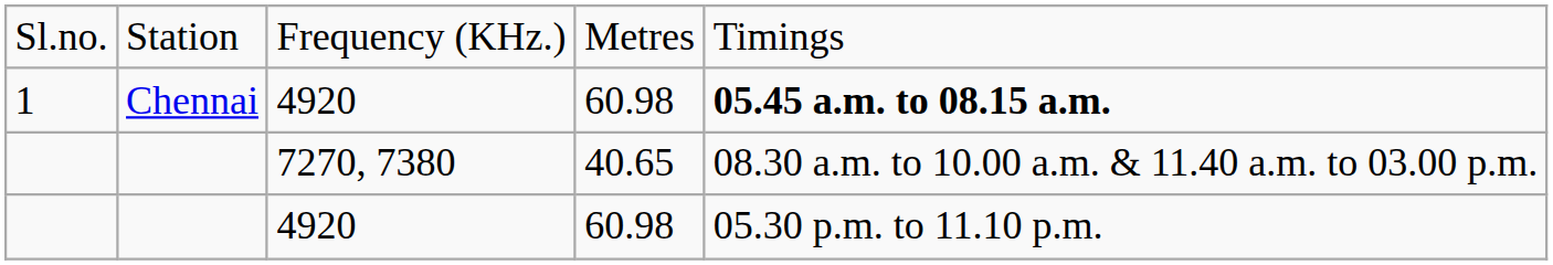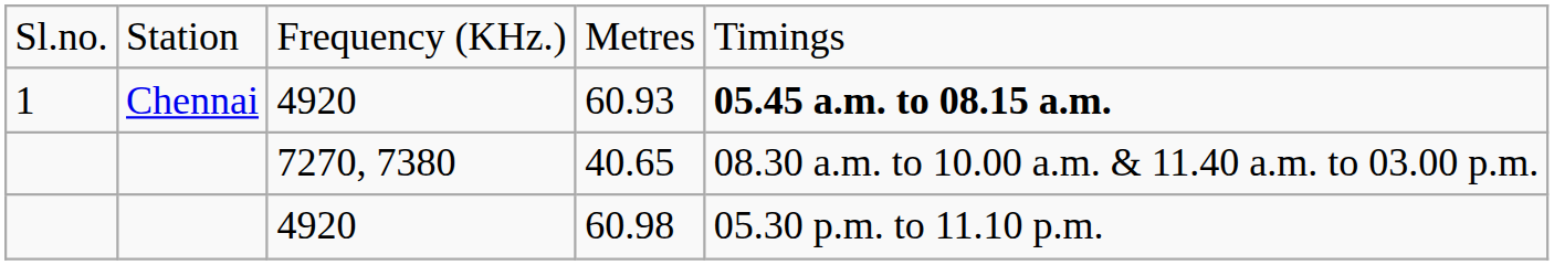1 | column 4: 60.98 -> 60.93
